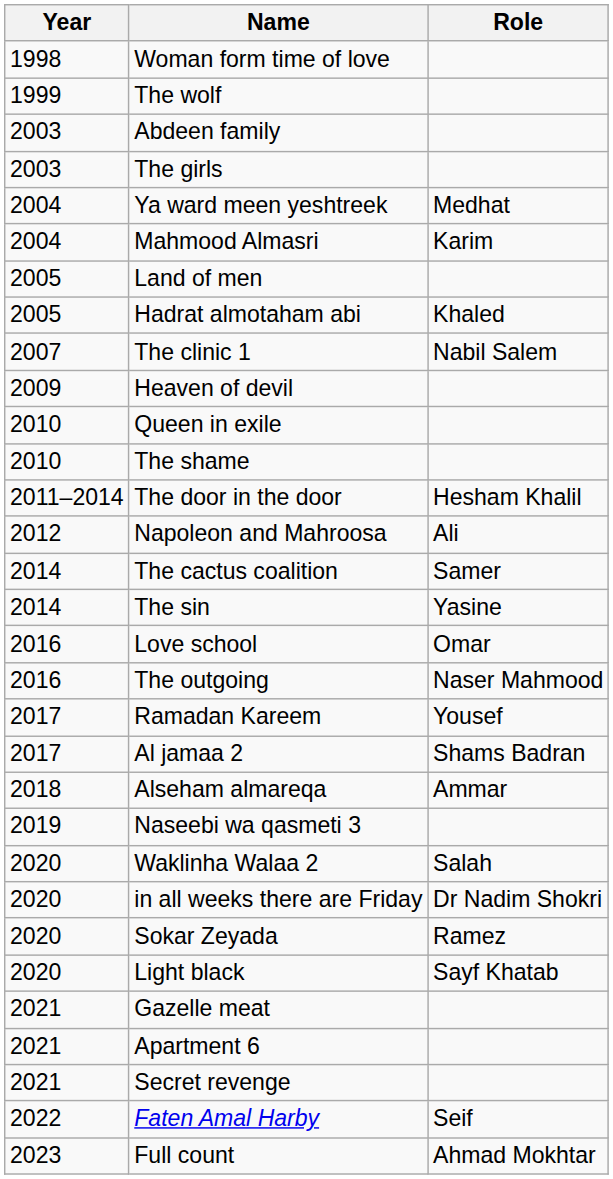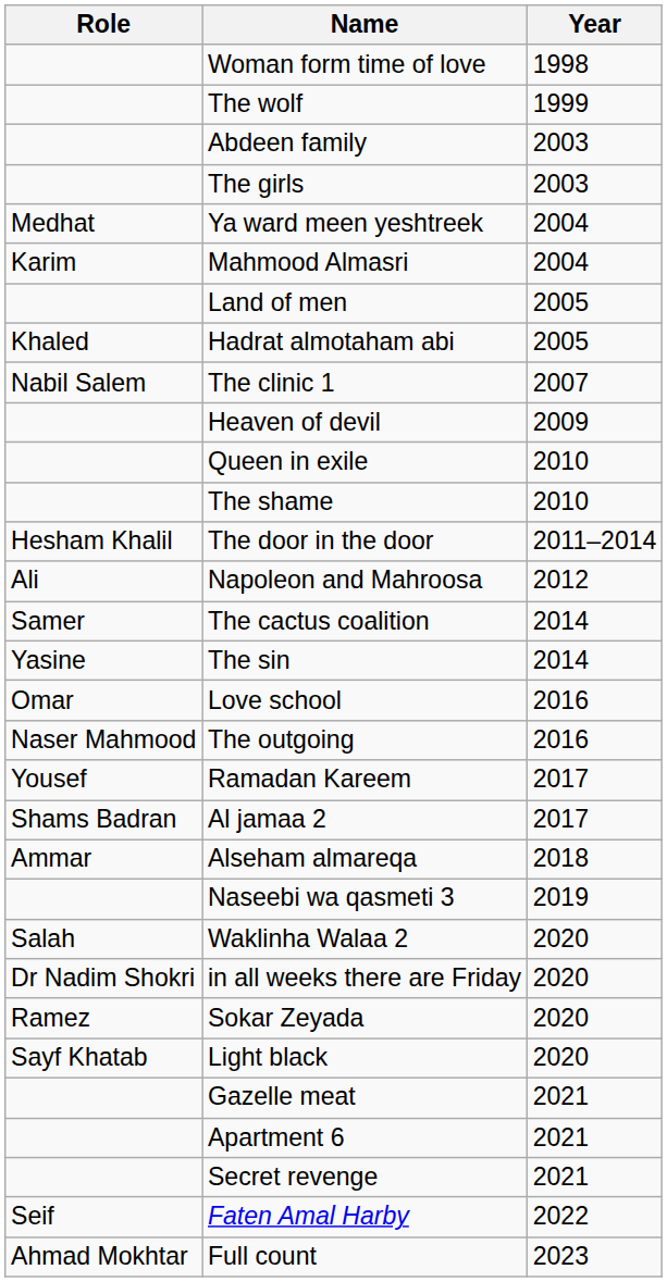columns swapped: Year <-> Role
